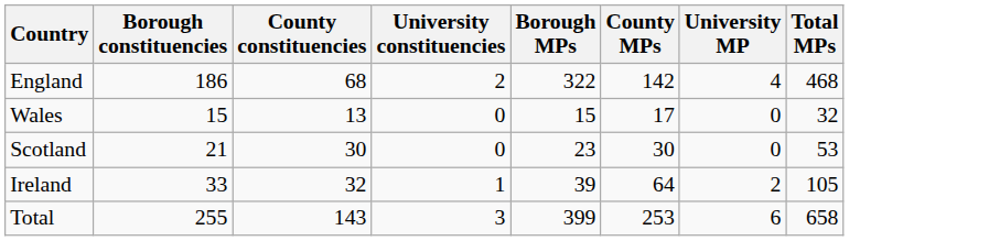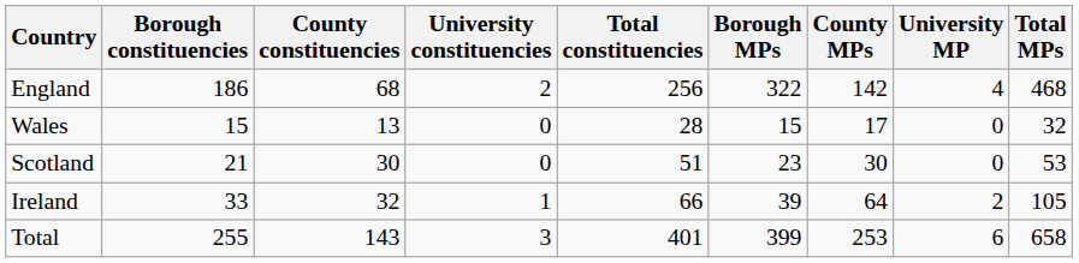+ column: Total constituencies | 256 | 28 | 51 | 66 | 401
